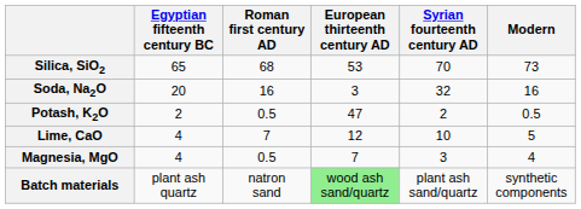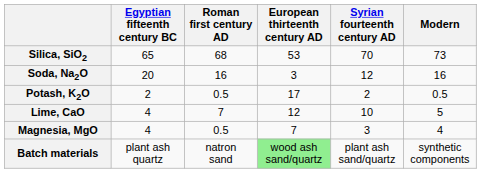Soda, Na2O | Syrian fourteenth century AD: 32 -> 12
Potash, K2O | European thirteenth century AD: 47 -> 17
